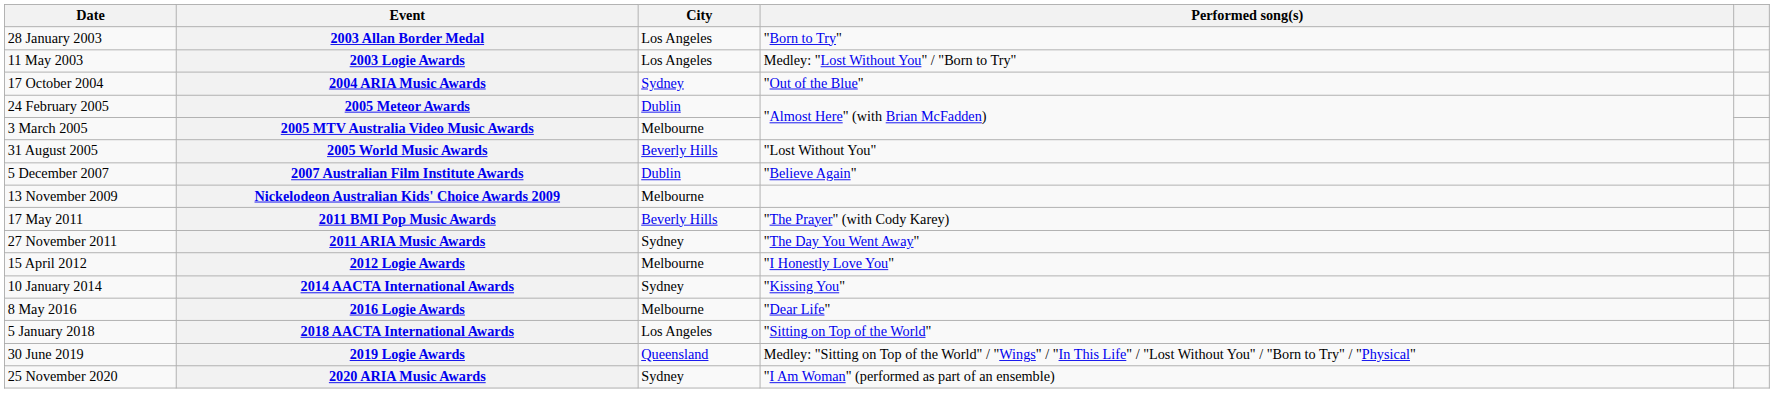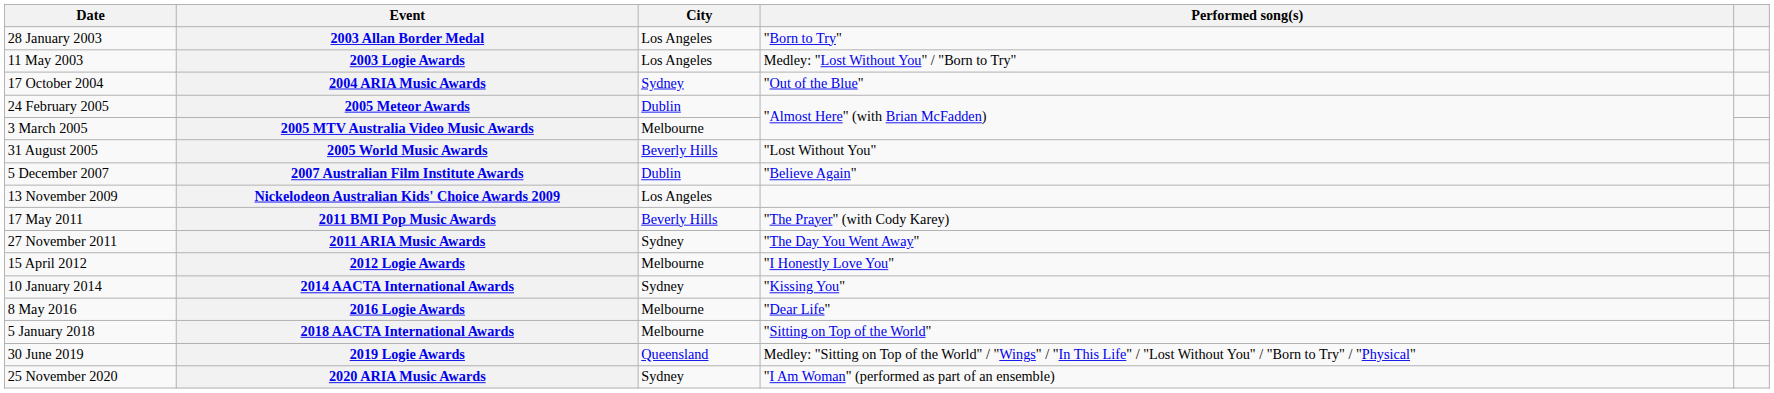Nickelodeon Australian Kids' Choice Awards 2009 | City: Melbourne -> Los Angeles
2018 AACTA International Awards | City: Los Angeles -> Melbourne
